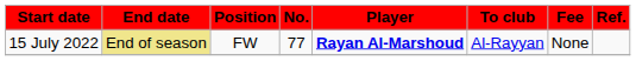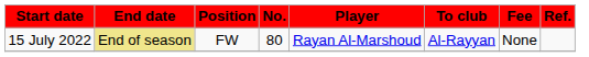15 July 2022 | No.: 77 -> 80
15 July 2022 | Player: bold -> normal
